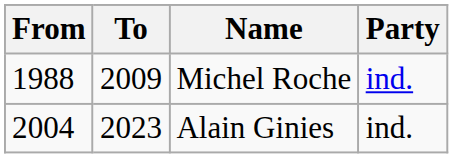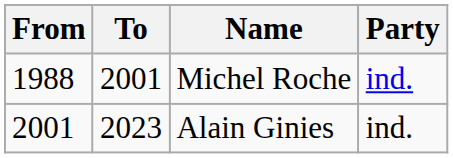Michel Roche | To: 2009 -> 2001
Alain Ginies | From: 2004 -> 2001
